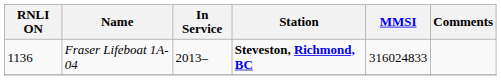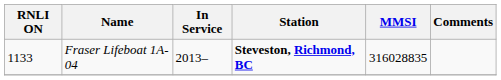Fraser Lifeboat 1A-04 | RNLI ON: 1136 -> 1133
Fraser Lifeboat 1A-04 | MMSI: 316024833 -> 316028835
